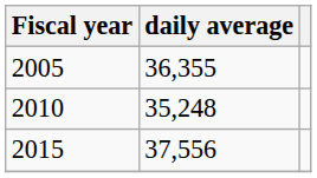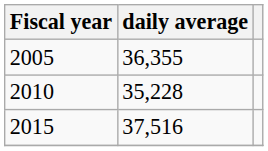2010 | daily average: 35,248 -> 35,228
2015 | daily average: 37,556 -> 37,516
